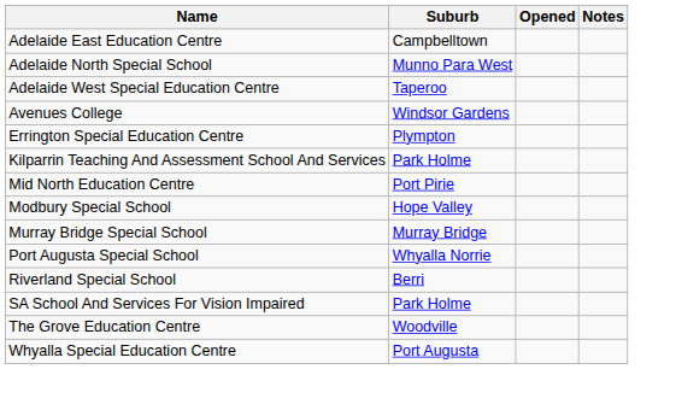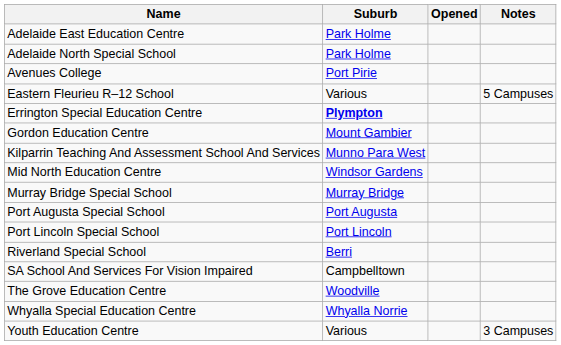Adelaide East Education Centre | Suburb: Campbelltown -> Park Holme
Adelaide North Special School | Suburb: Munno Para West -> Park Holme
- row: Adelaide West Special Education Centre | Taperoo
Avenues College | Suburb: Windsor Gardens -> Port Pirie
+ row: Eastern Fleurieu R–12 School | Various | 5 Campuses
Errington Special Education Centre | Suburb: normal -> bold
+ row: Gordon Education Centre | Mount Gambier
Kilparrin Teaching And Assessment School And Services | Suburb: Park Holme -> Munno Para West
Mid North Education Centre | Suburb: Port Pirie -> Windsor Gardens
- row: Modbury Special School | Hope Valley
Port Augusta Special School | Suburb: Whyalla Norrie -> Port Augusta
+ row: Port Lincoln Special School | Port Lincoln
SA School And Services For Vision Impaired | Suburb: Park Holme -> Campbelltown
Whyalla Special Education Centre | Suburb: Port Augusta -> Whyalla Norrie
+ row: Youth Education Centre | Various | 3 Campuses
